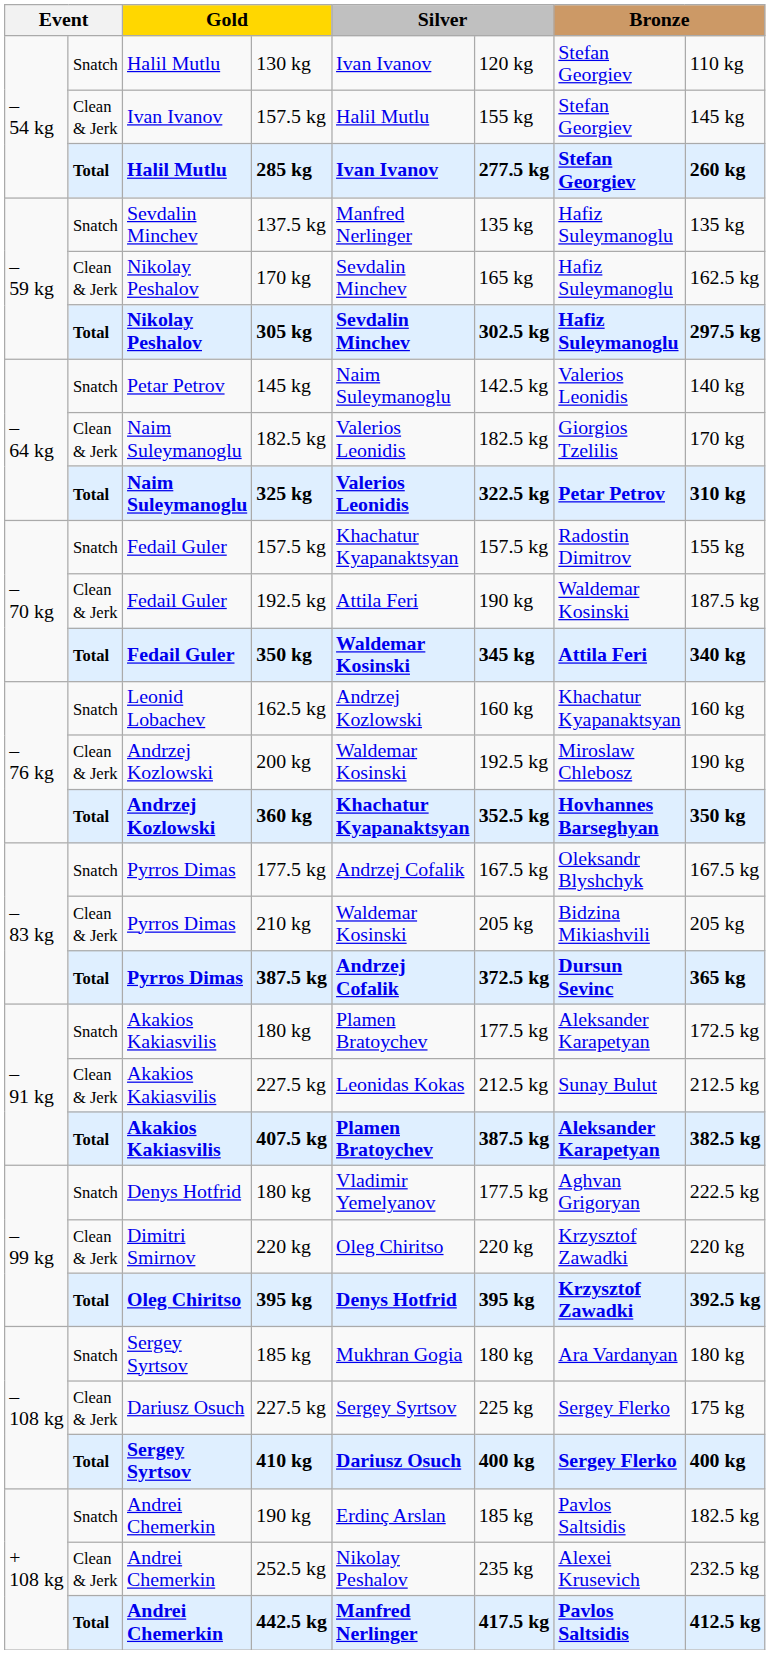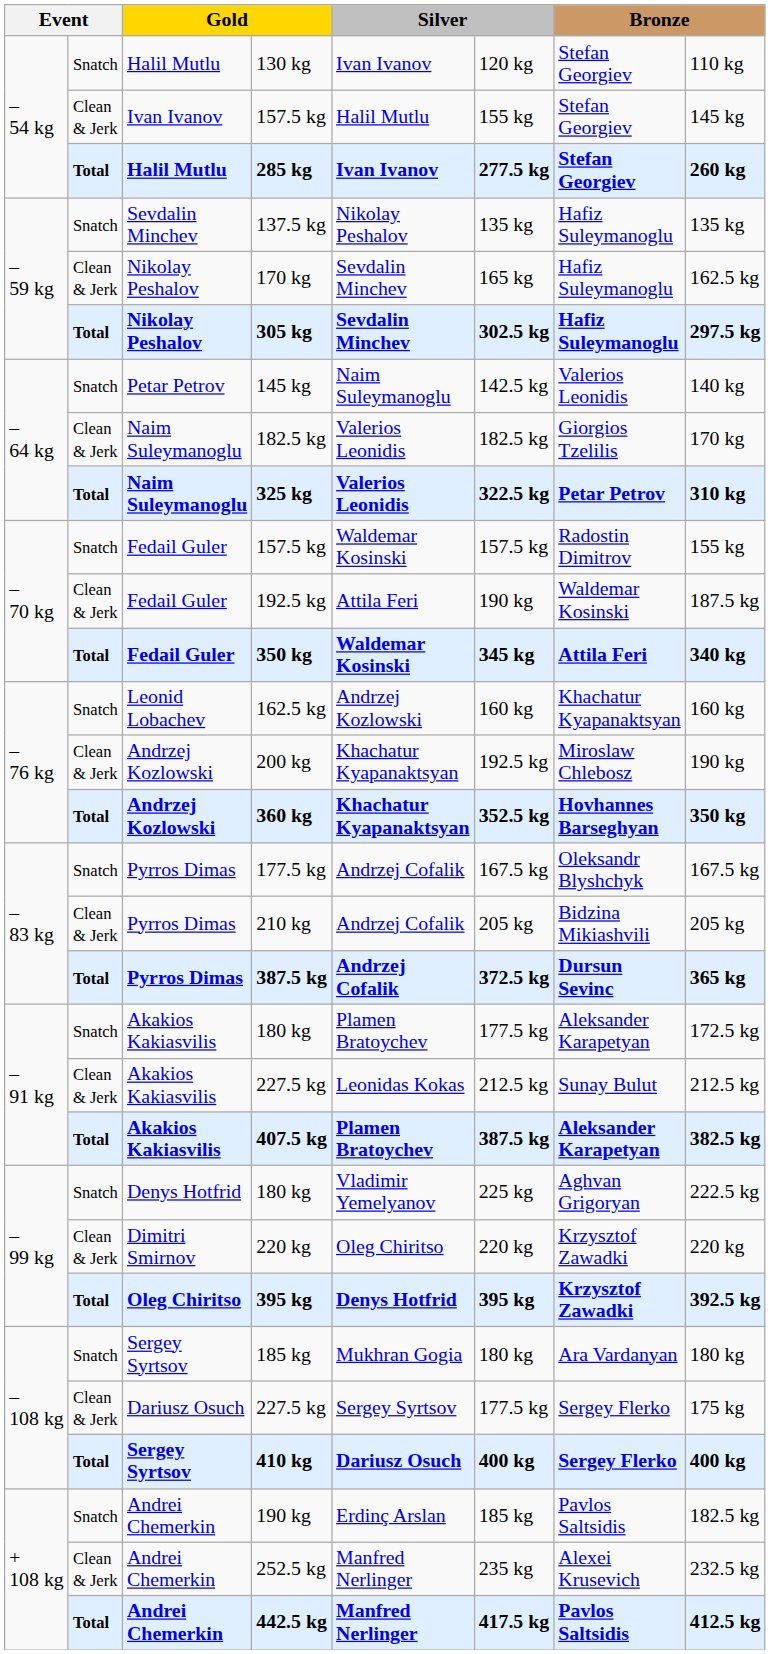137.5 kg | column 5: Manfred Nerlinger -> Nikolay Peshalov
Fedail Guler / 157.5 kg | column 5: Khachatur Kyapanaktsyan -> Waldemar Kosinski
200 kg | column 5: Waldemar Kosinski -> Khachatur Kyapanaktsyan
210 kg | column 5: Waldemar Kosinski -> Andrzej Cofalik
Denys Hotfrid / 180 kg | column 6: 177.5 kg -> 225 kg
Dariusz Osuch / 227.5 kg | column 6: 225 kg -> 177.5 kg
252.5 kg | column 5: Nikolay Peshalov -> Manfred Nerlinger
